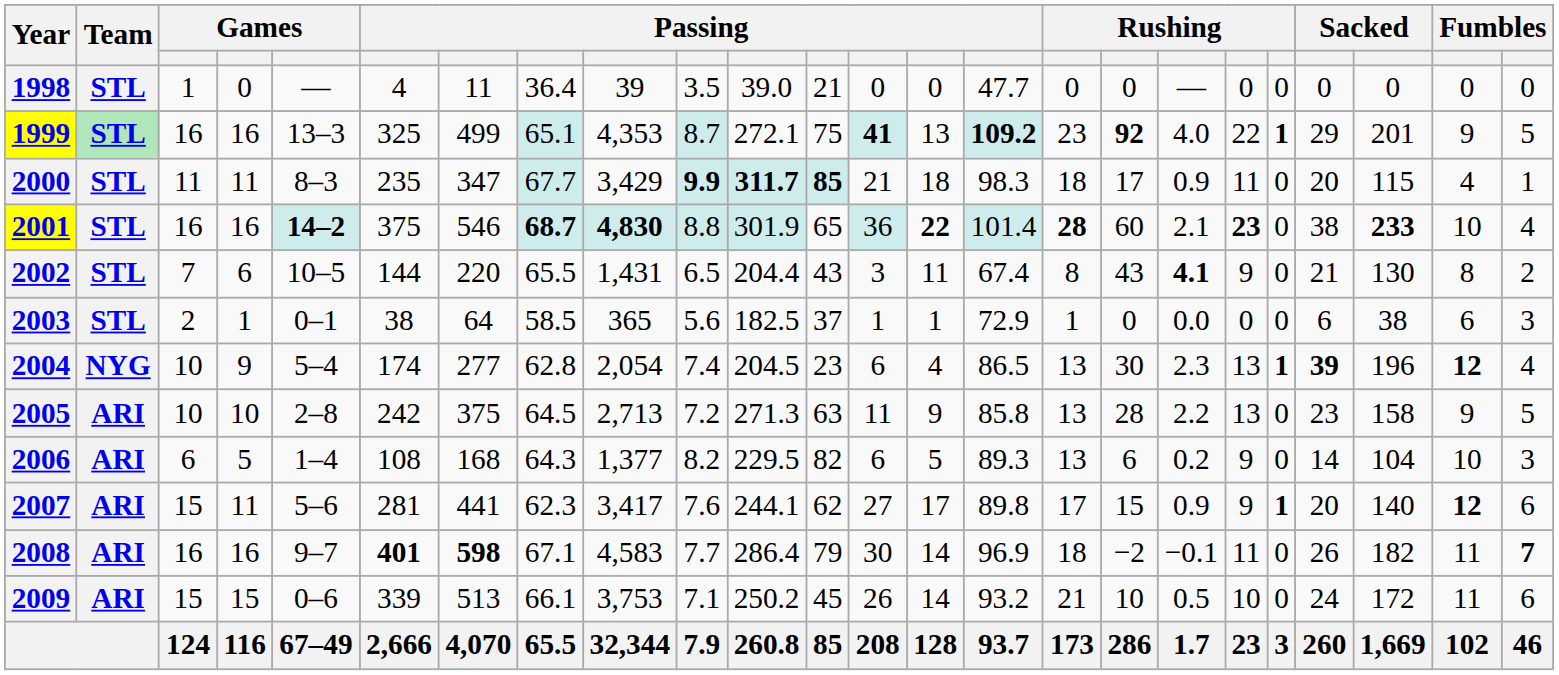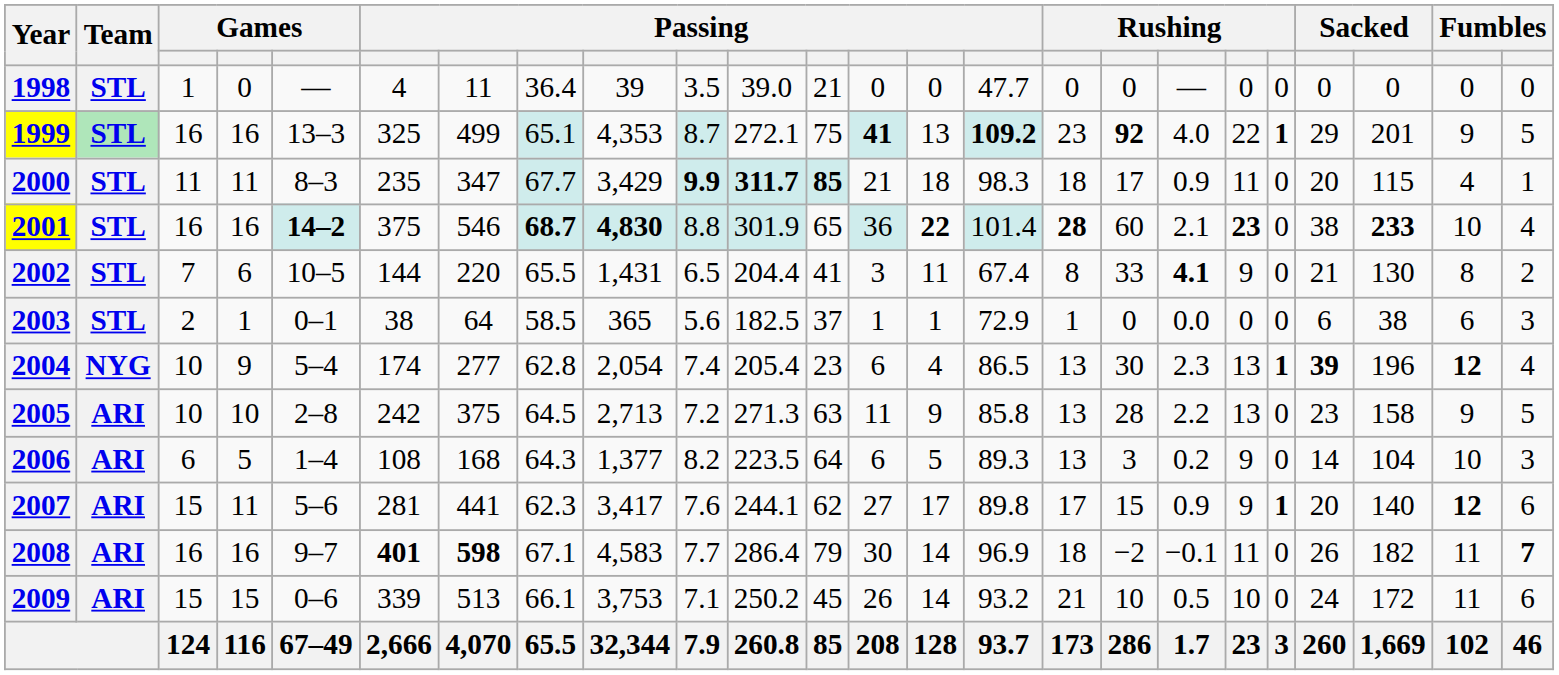2002 | column 12: 43 -> 41
2002 | column 17: 43 -> 33
2004 | column 11: 204.5 -> 205.4
2006 | column 11: 229.5 -> 223.5
2006 | column 12: 82 -> 64
2006 | column 17: 6 -> 3
